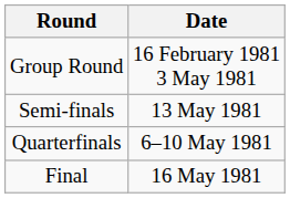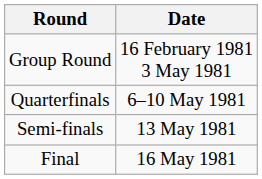rows swapped: Quarterfinals <-> Semi-finals
